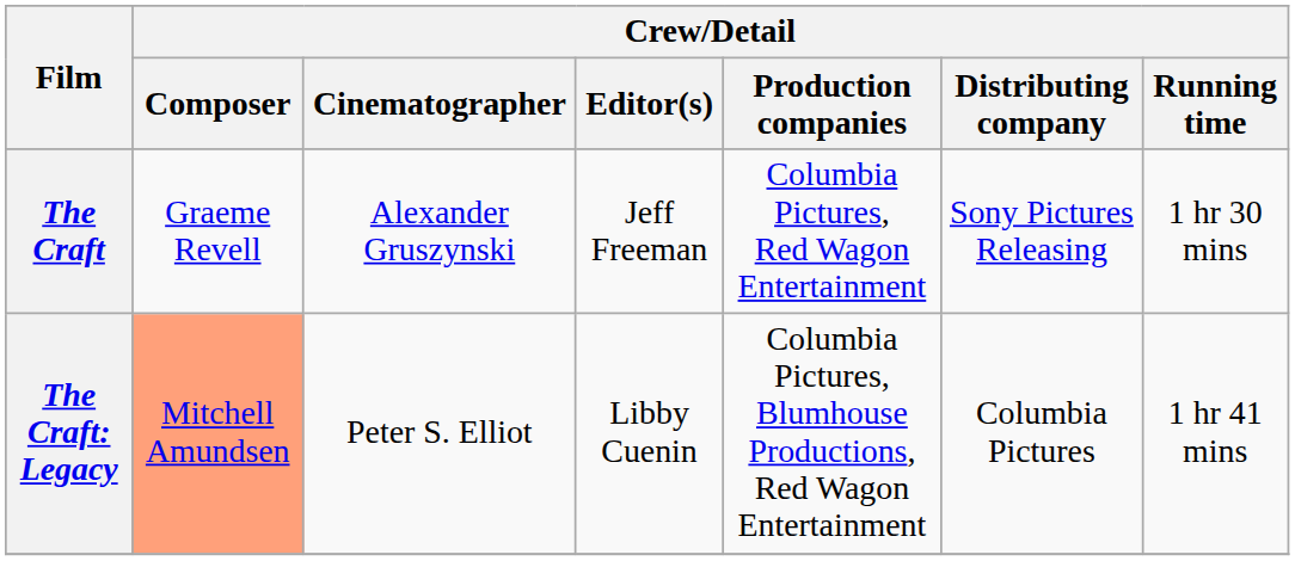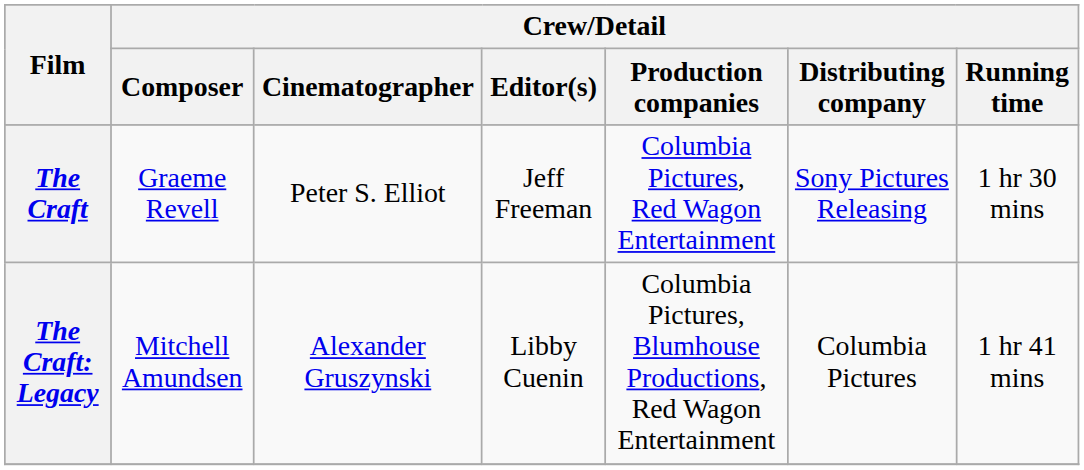The Craft | Crew/Detail / Cinematographer: Alexander Gruszynski -> Peter S. Elliot
The Craft: Legacy | Crew/Detail / Composer: lightsalmon background -> no background
The Craft: Legacy | Crew/Detail / Cinematographer: Peter S. Elliot -> Alexander Gruszynski
